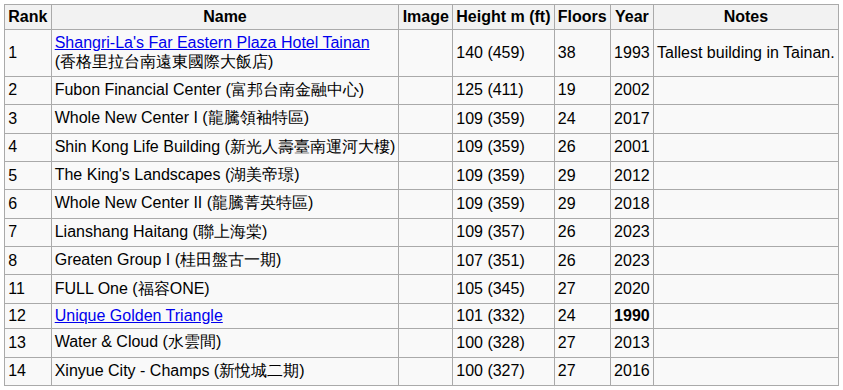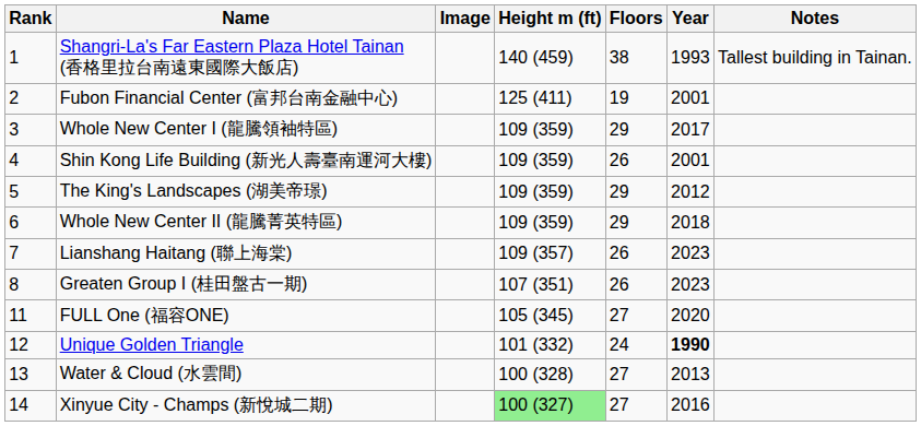Fubon Financial Center (富邦台南金融中心) | Year: 2002 -> 2001
Whole New Center I (龍騰領袖特區) | Floors: 24 -> 29
Xinyue City - Champs (新悅城二期) | Height m (ft): no background -> lightgreen background
